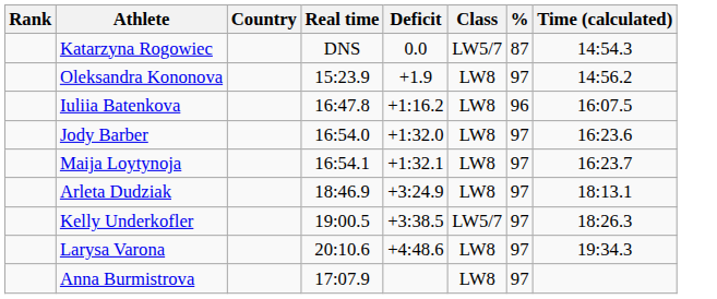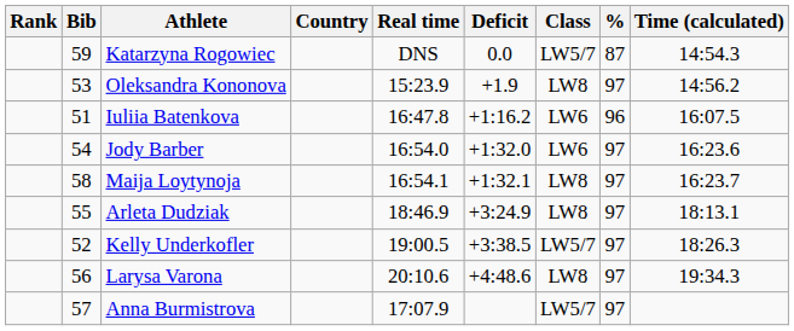+ column: Bib | 59 | 53 | 51 | 54 | 58 | 55 | 52 | 56 | 57
Iuliia Batenkova | Class: LW8 -> LW6
Jody Barber | Class: LW8 -> LW6
Anna Burmistrova | Class: LW8 -> LW5/7
